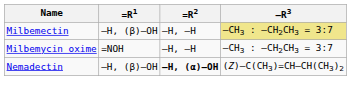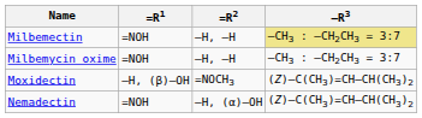Milbemectin | =R1: –H, (β)–OH -> =NOH
+ row: Moxidectin | –H, (β)–OH | =NOCH3 | (Z)–C(CH3)=CH–CH(CH3)2
Nemadectin | =R1: –H, (β)–OH -> =NOH
Nemadectin | =R2: bold -> normal
